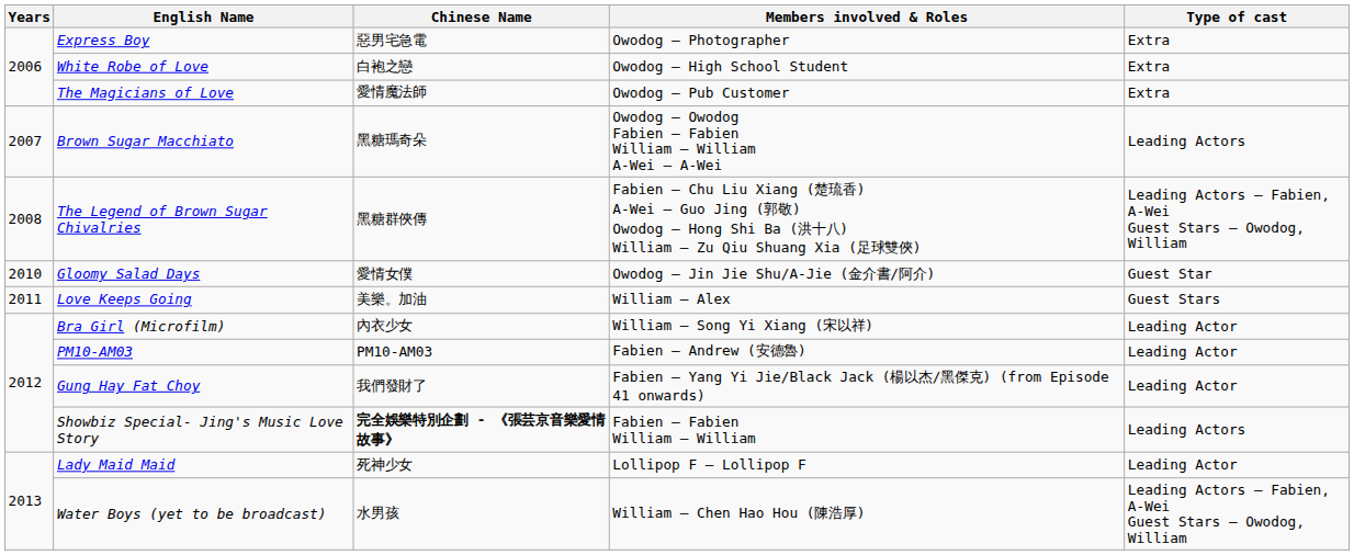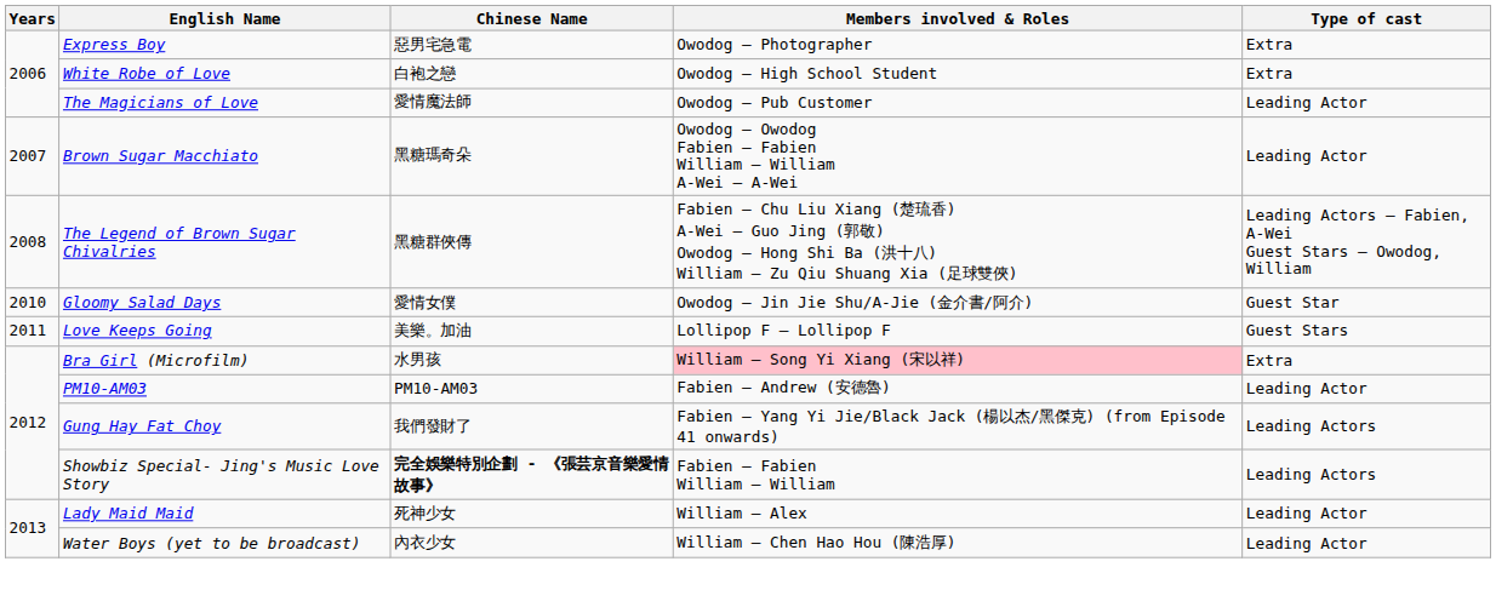The Magicians of Love | Type of cast: Extra -> Leading Actor
Brown Sugar Macchiato | Type of cast: Leading Actors -> Leading Actor
Love Keeps Going | Members involved & Roles: William – Alex -> Lollipop F – Lollipop F
Bra Girl (Microfilm) | Chinese Name: 內衣少女 -> 水男孩
Bra Girl (Microfilm) | Members involved & Roles: no background -> pink background
Bra Girl (Microfilm) | Type of cast: Leading Actor -> Extra
Gung Hay Fat Choy | Type of cast: Leading Actor -> Leading Actors
Lady Maid Maid | Members involved & Roles: Lollipop F – Lollipop F -> William – Alex
Water Boys (yet to be broadcast) | Chinese Name: 水男孩 -> 內衣少女
Water Boys (yet to be broadcast) | Type of cast: Leading Actors – Fabien, A-Wei Guest Stars – Owodog, William -> Leading Actor
